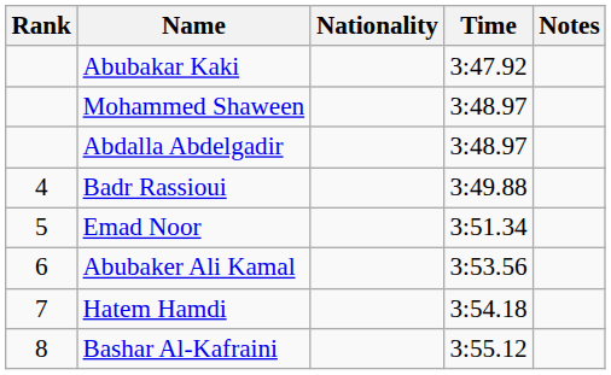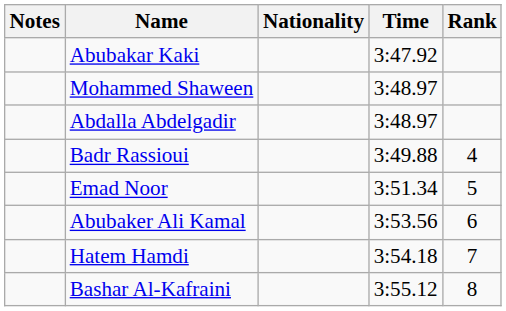columns swapped: Rank <-> Notes
